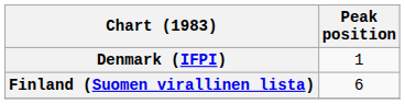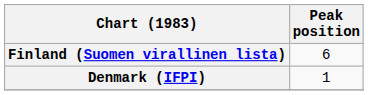rows swapped: Denmark (IFPI) <-> Finland (Suomen virallinen lista)
